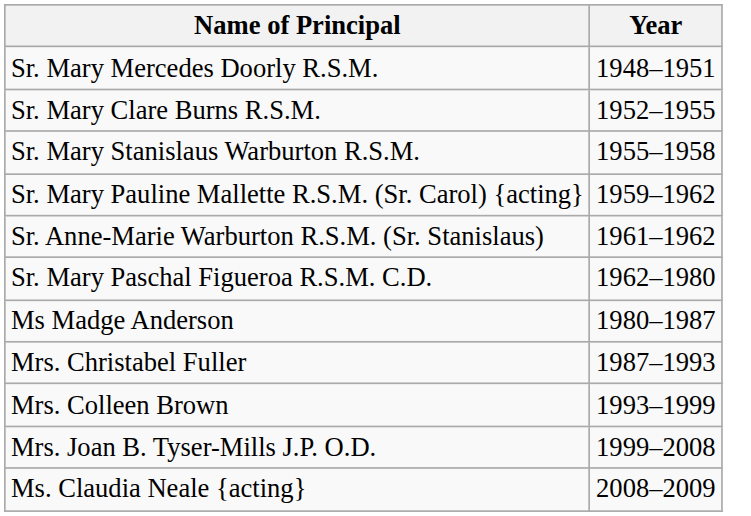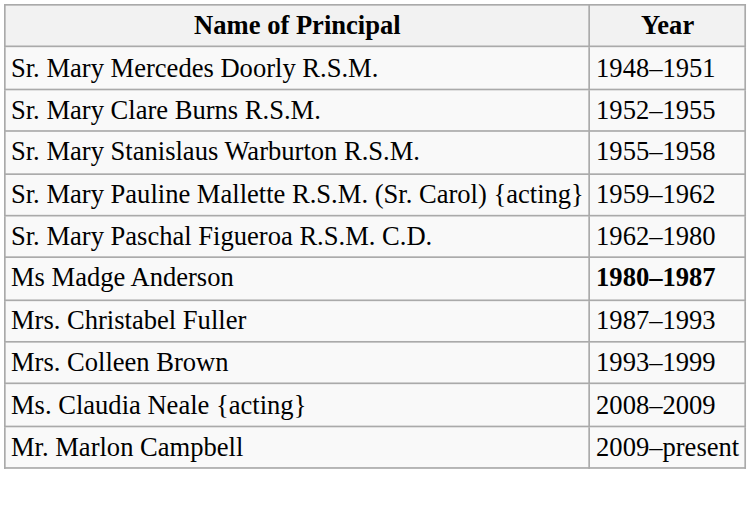- row: Sr. Anne-Marie Warburton R.S.M. (Sr. Stanislaus) | 1961–1962
Ms Madge Anderson | Year: normal -> bold
- row: Mrs. Joan B. Tyser-Mills J.P. O.D. | 1999–2008
+ row: Mr. Marlon Campbell | 2009–present
